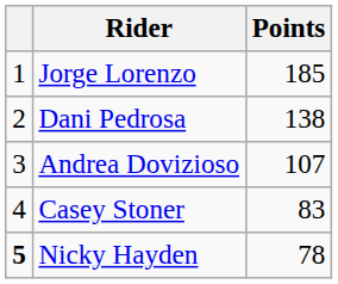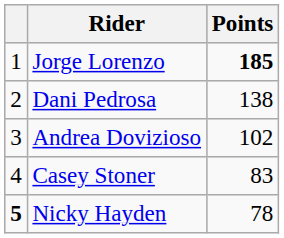Jorge Lorenzo | Points: normal -> bold
Andrea Dovizioso | Points: 107 -> 102
